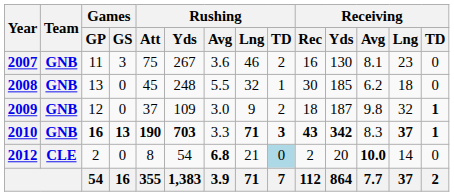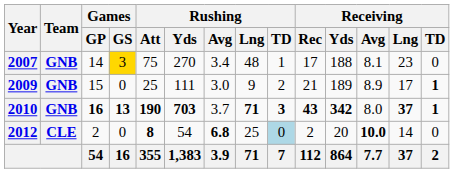2007 | Games / GP: 11 -> 14
2007 | Games / GS: no background -> gold background
2007 | Rushing / Yds: 267 -> 270
2007 | Rushing / Avg: 3.6 -> 3.4
2007 | Rushing / Lng: 46 -> 48
2007 | Rushing / TD: 2 -> 1
2007 | Receiving / Rec: 16 -> 17
2007 | Receiving / Yds: 130 -> 188
- row: 2008 | GNB | 13 | 0 | 45 | 248 | 5.5 | 32 | 1 | 30 | 185 | 6.2 | 18 | 0
2009 | Games / GP: 12 -> 15
2009 | Rushing / Att: 37 -> 25
2009 | Rushing / Yds: 109 -> 111
2009 | Receiving / Rec: 18 -> 21
2009 | Receiving / Yds: 187 -> 189
2009 | Receiving / Avg: 9.8 -> 8.9
2009 | Receiving / Lng: 32 -> 17
2010 | Rushing / Avg: 3.3 -> 3.7
2010 | Receiving / Avg: 8.3 -> 8.0
2012 | Rushing / Att: normal -> bold
2012 | Rushing / Lng: 21 -> 25
